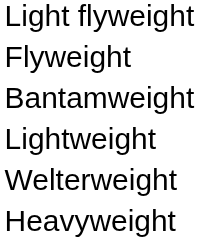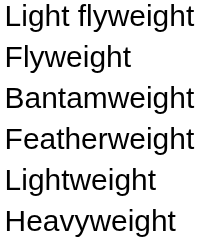+ row: Featherweight
- row: Welterweight
